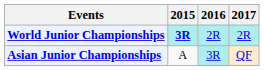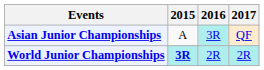rows swapped: Asian Junior Championships <-> World Junior Championships
